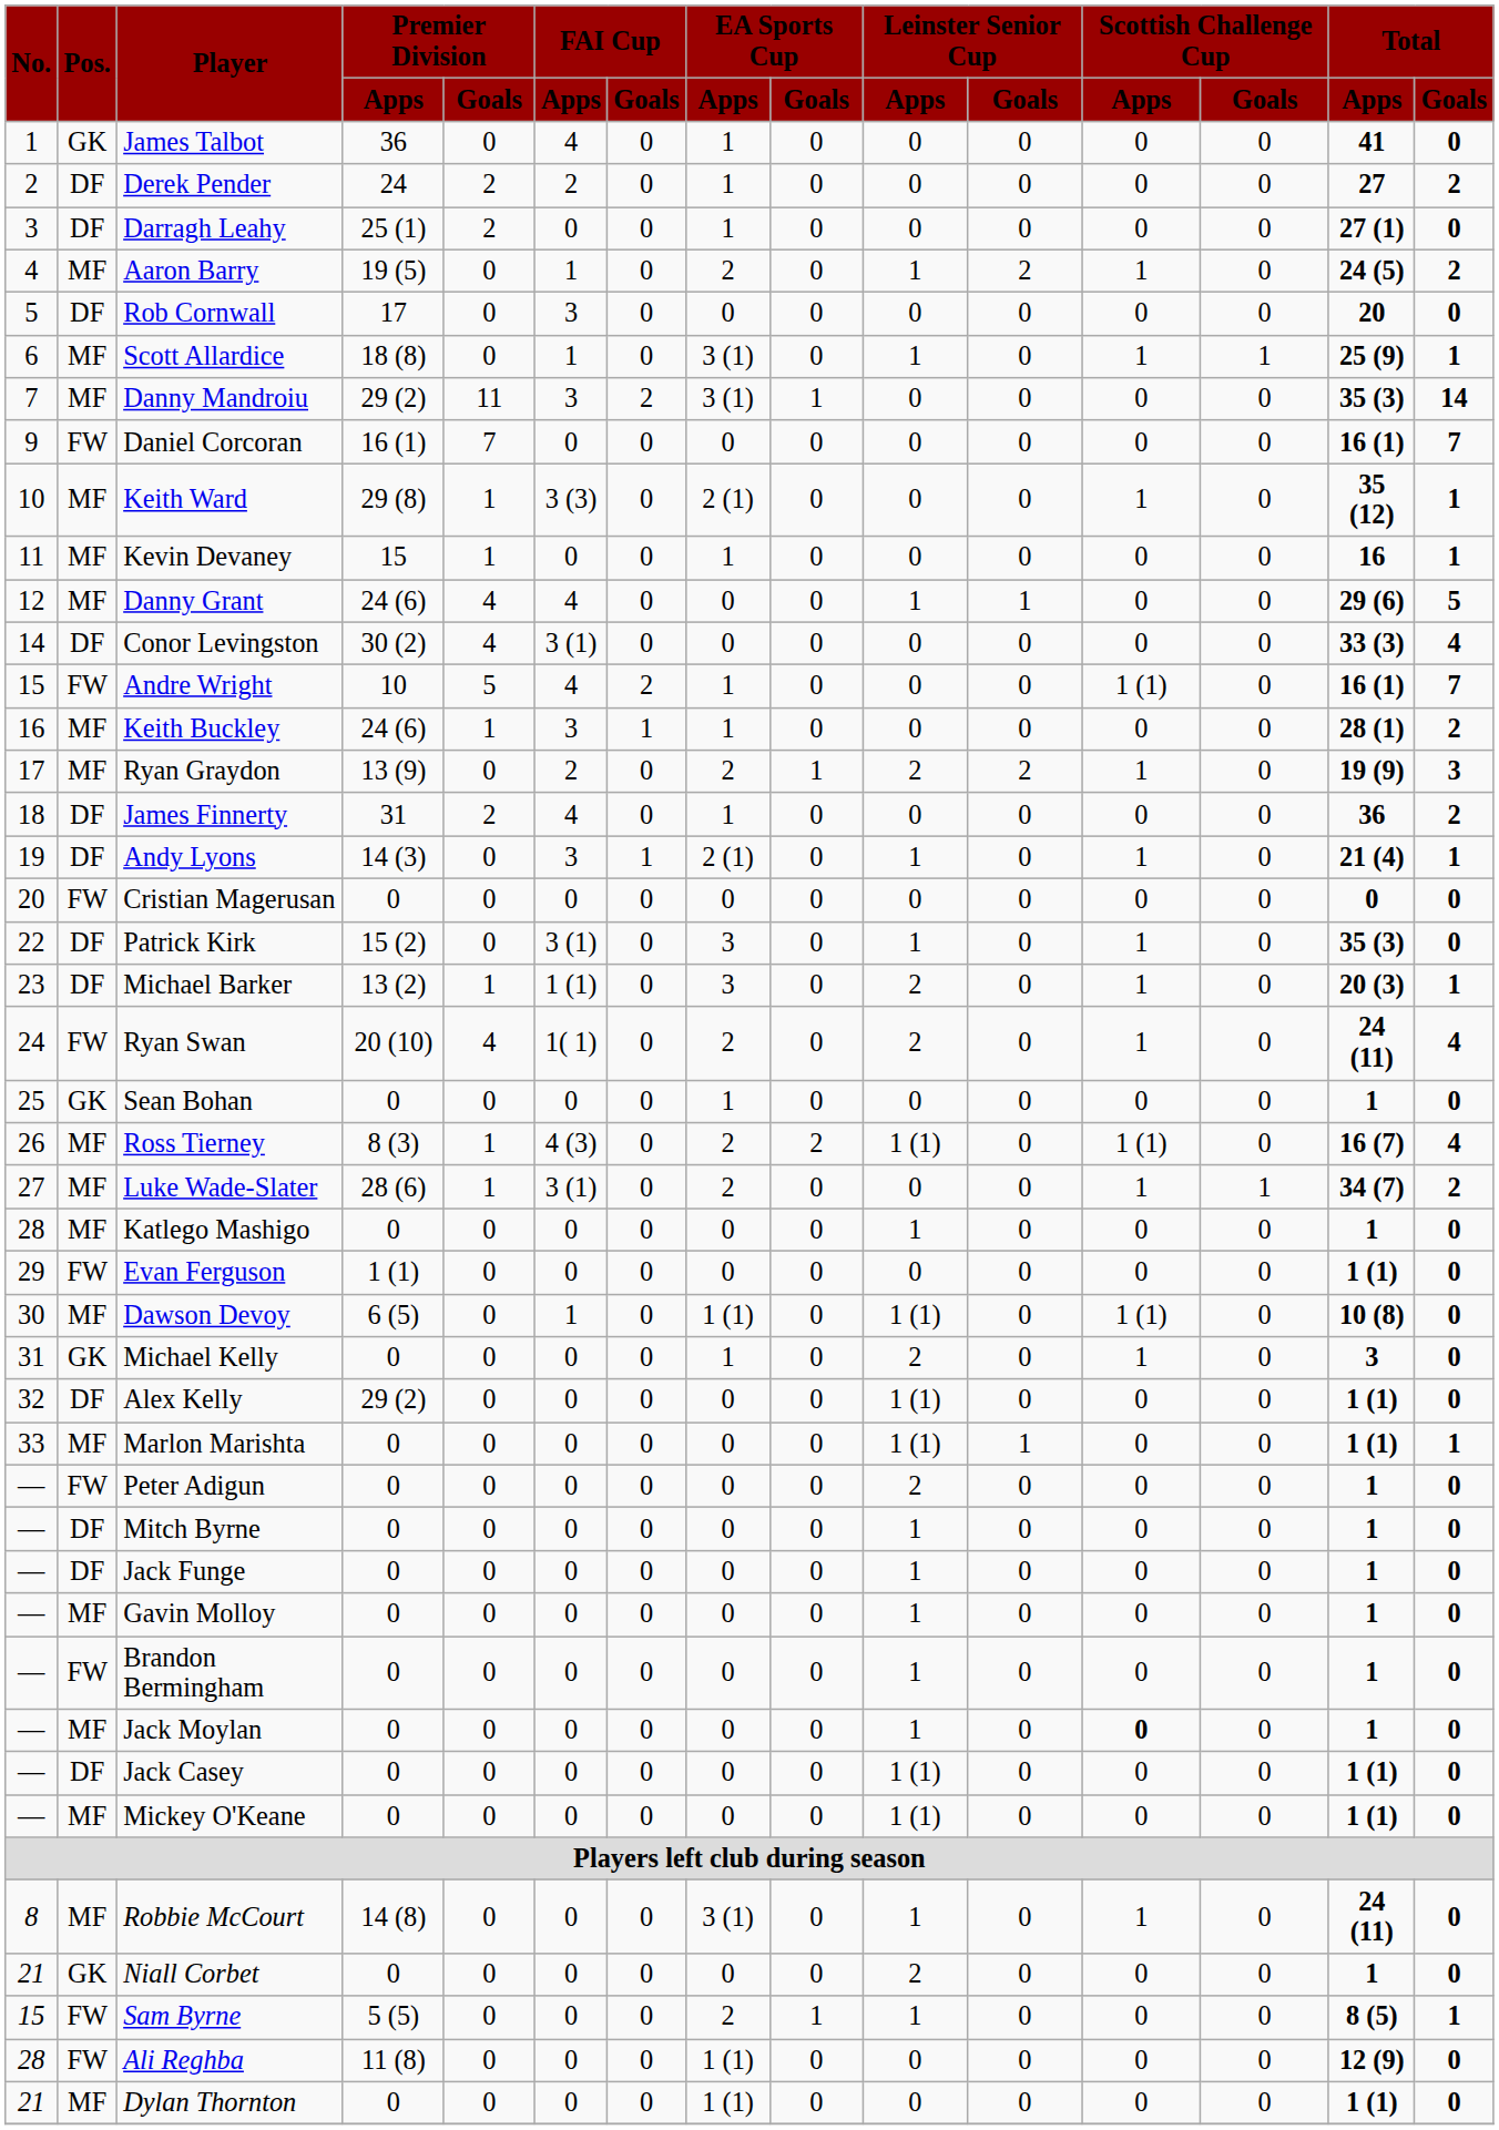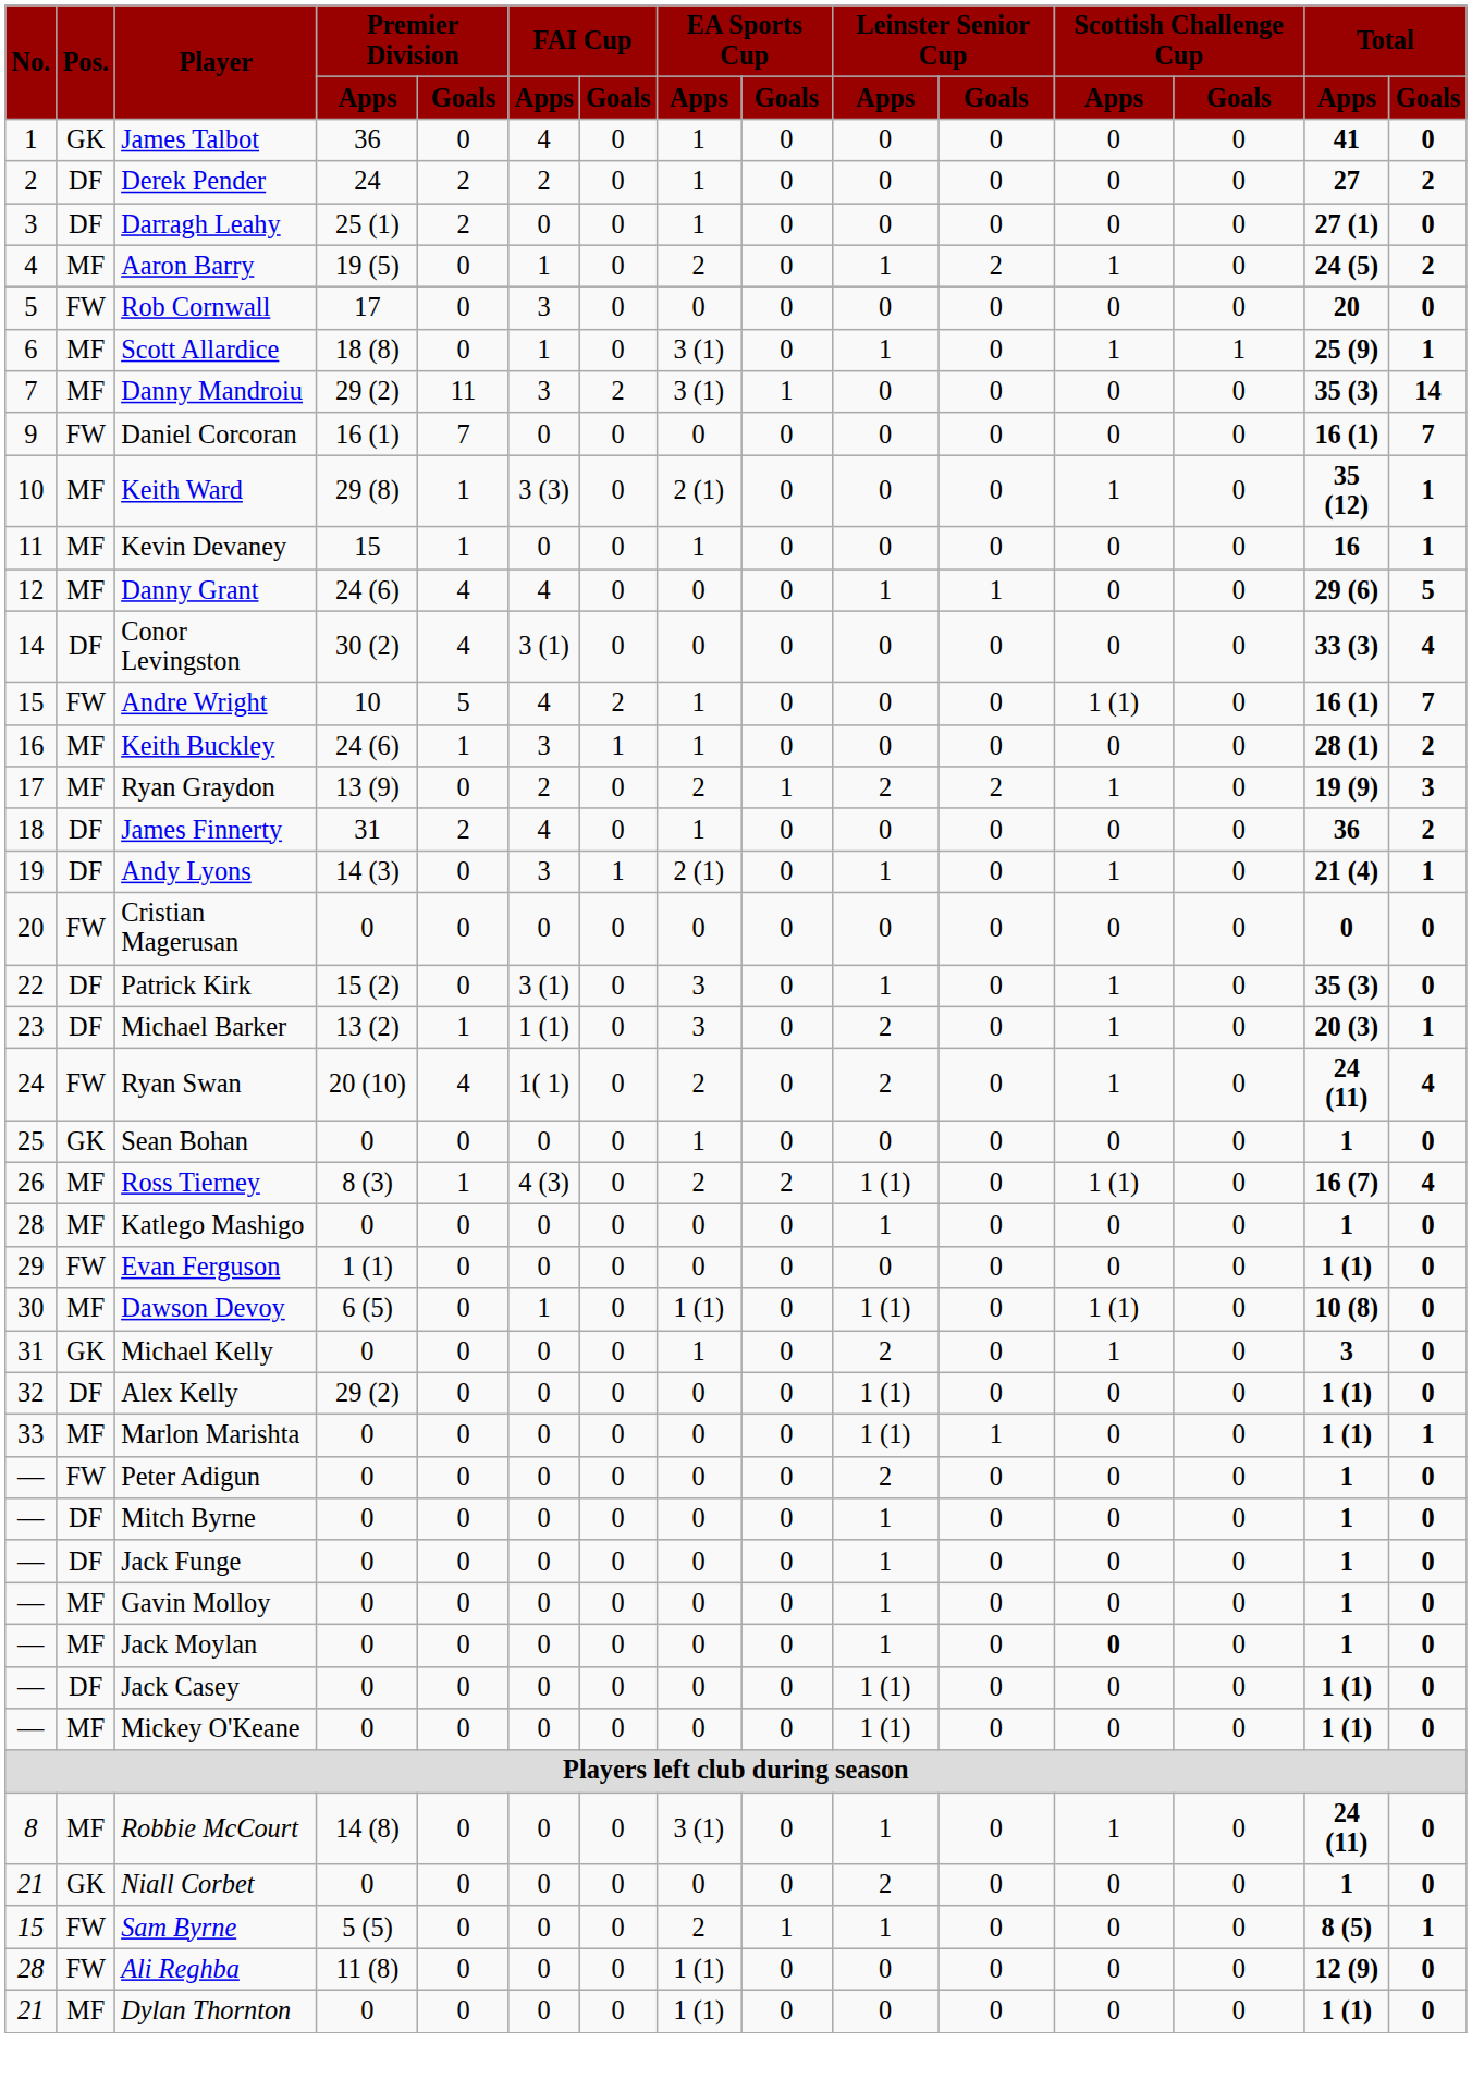Rob Cornwall | Pos.: DF -> FW
- row: 27 | MF | Luke Wade-Slater | 28 (6) | 1 | 3 (1) | 0 | 2 | 0 | 0 | 0 | 1 | 1 | 34 (7) | 2
- row: — | FW | Brandon Bermingham | 0 | 0 | 0 | 0 | 0 | 0 | 1 | 0 | 0 | 0 | 1 | 0
